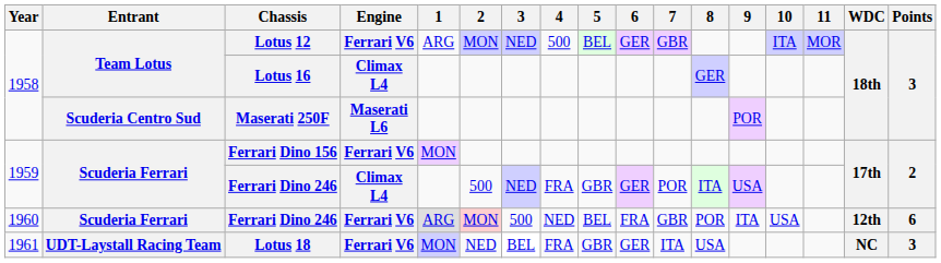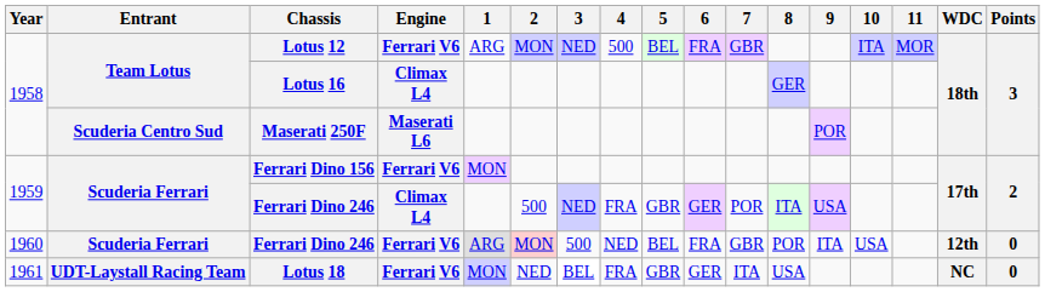Lotus 12 | 6: GER -> FRA
1960 / Ferrari Dino 246 | Points: 6 -> 0
Lotus 18 | Points: 3 -> 0
